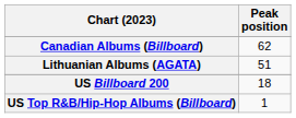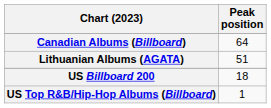Canadian Albums (Billboard) | Peak position: 62 -> 64
